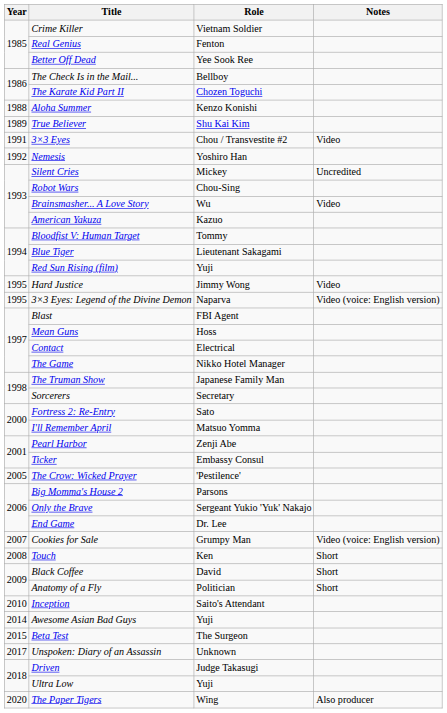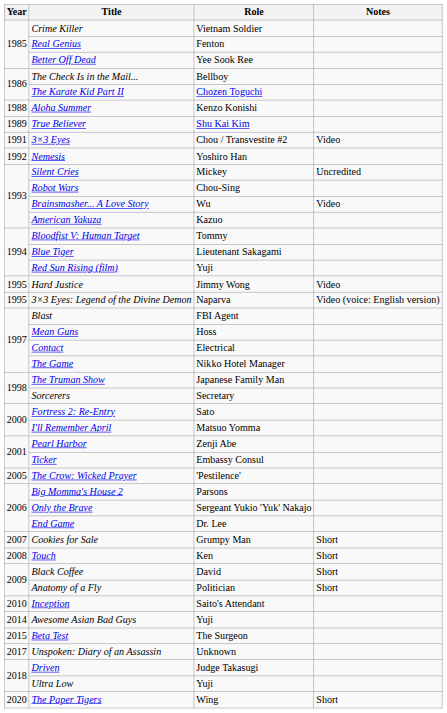Cookies for Sale | Notes: Video (voice: English version) -> Short
The Paper Tigers | Notes: Also producer -> Short
